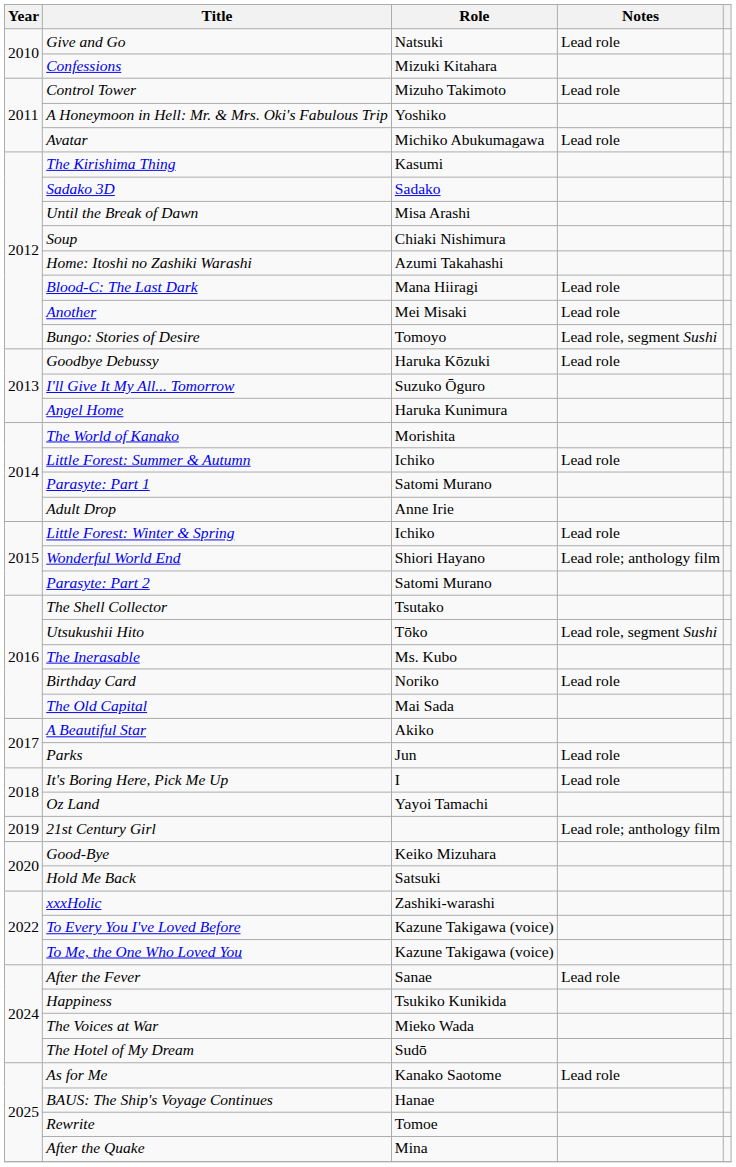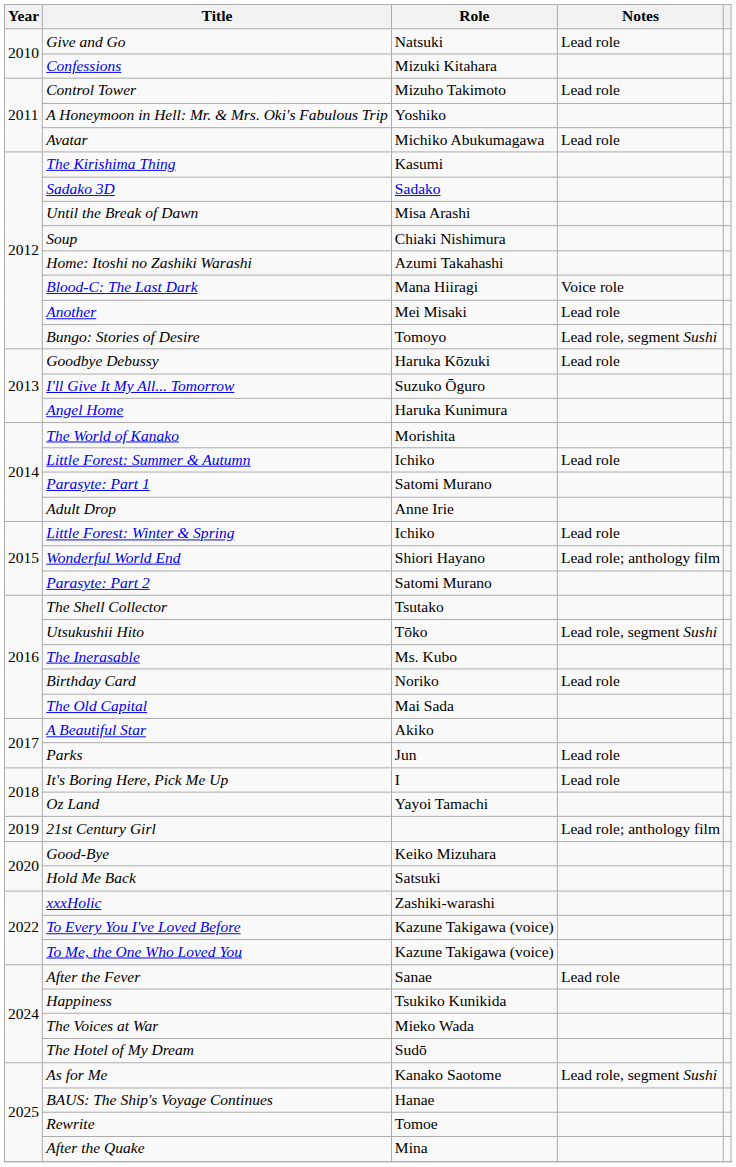Blood-C: The Last Dark | Notes: Lead role -> Voice role
As for Me | Notes: Lead role -> Lead role, segment Sushi
